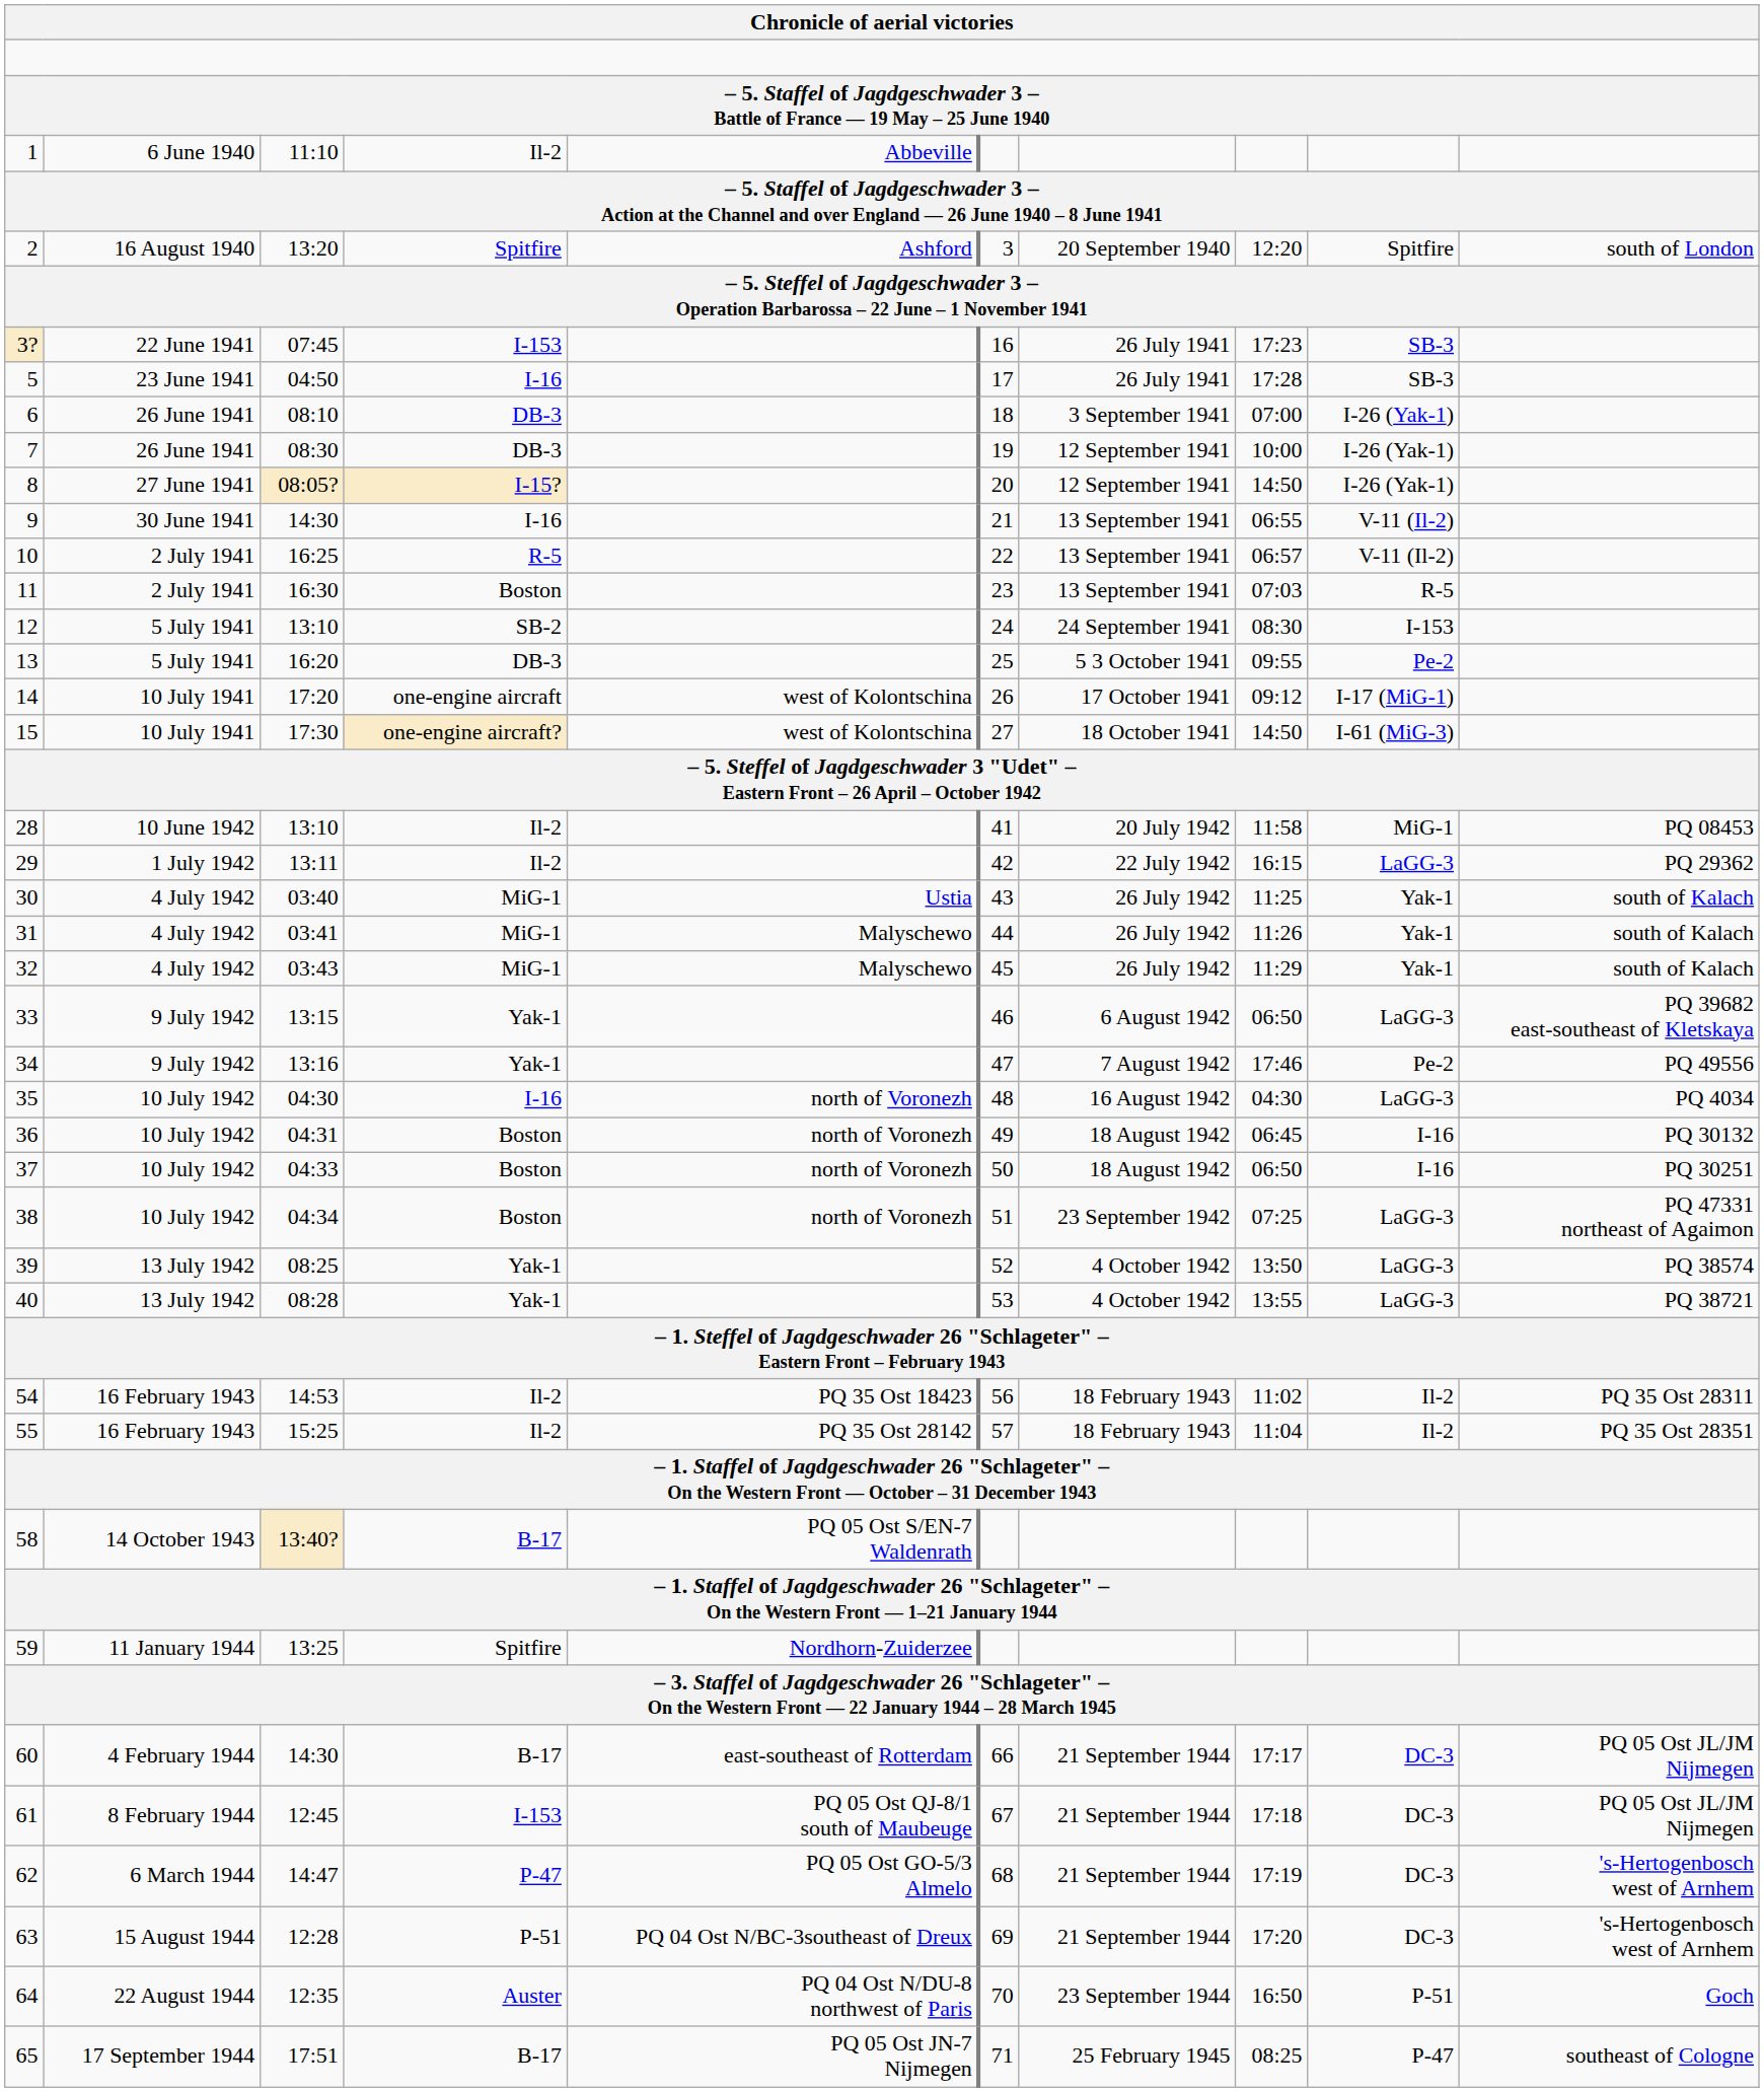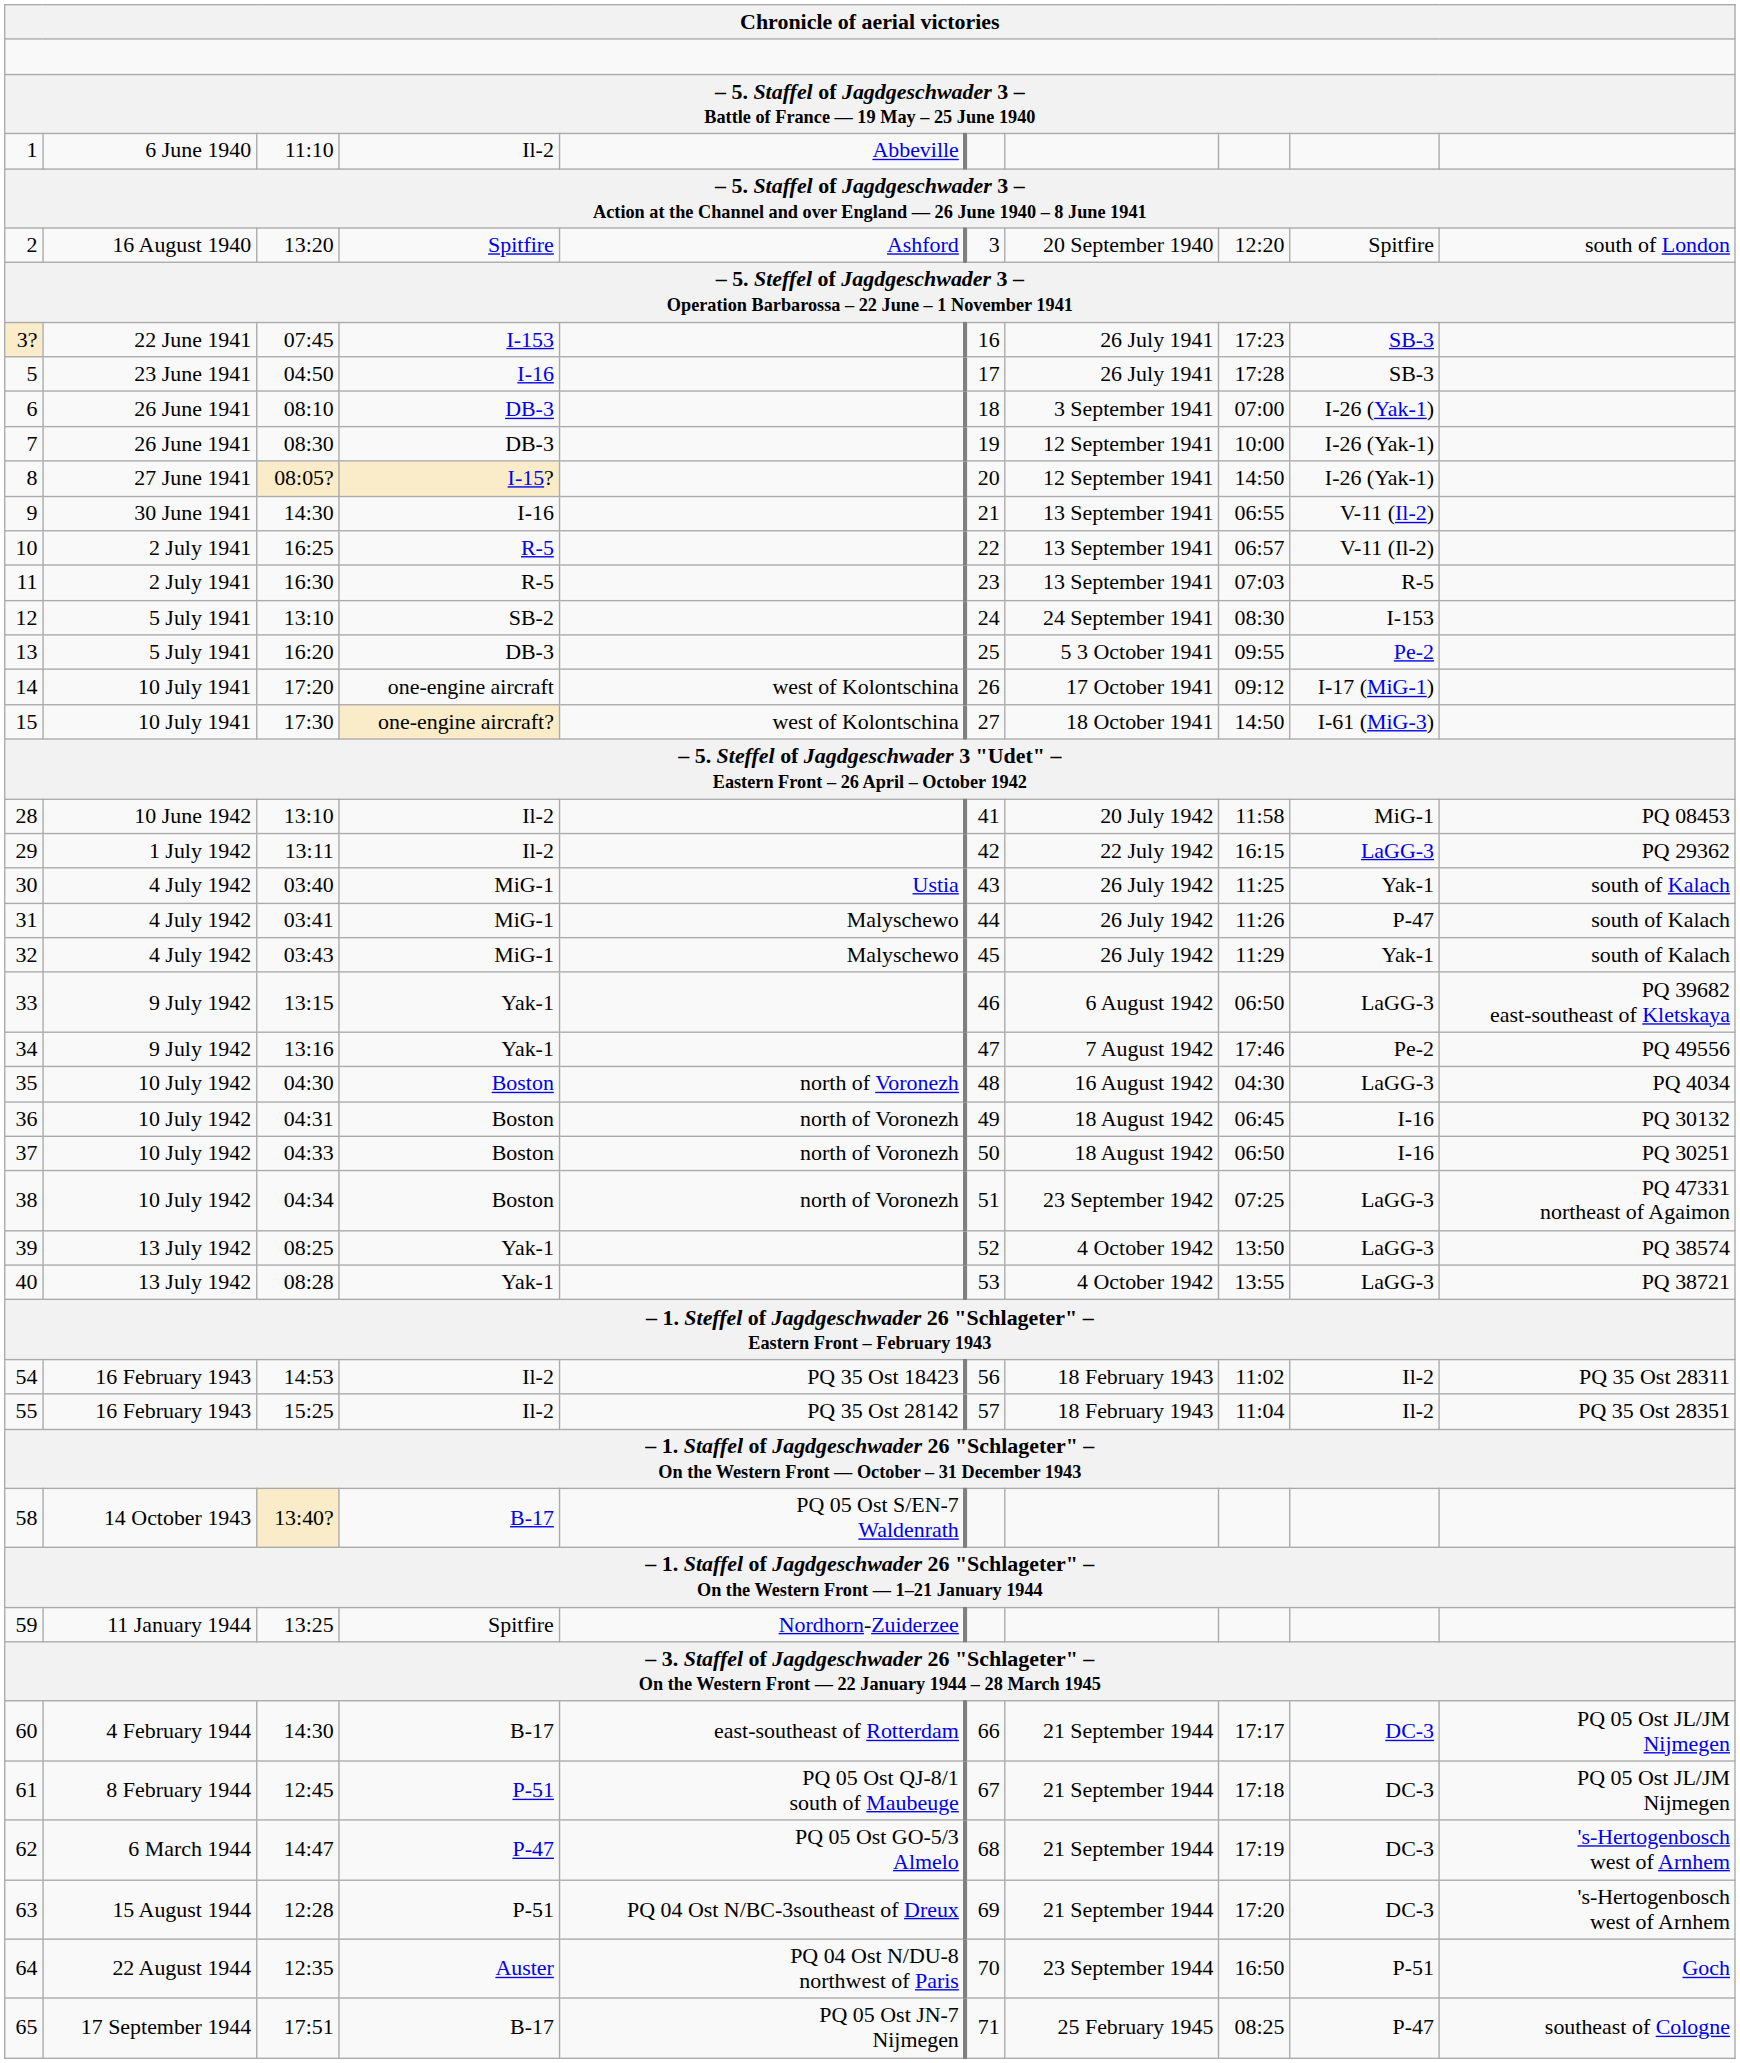11 | column 4: Boston -> R-5
31 | column 9: Yak-1 -> P-47
35 | column 4: I-16 -> Boston
61 | column 4: I-153 -> P-51
